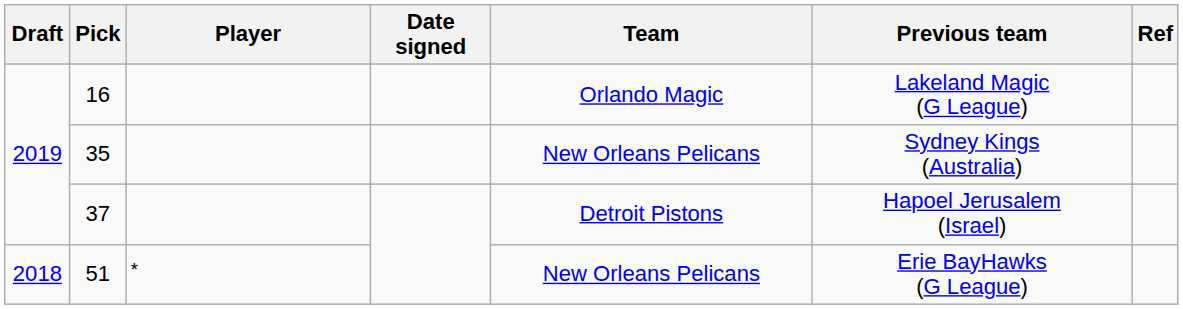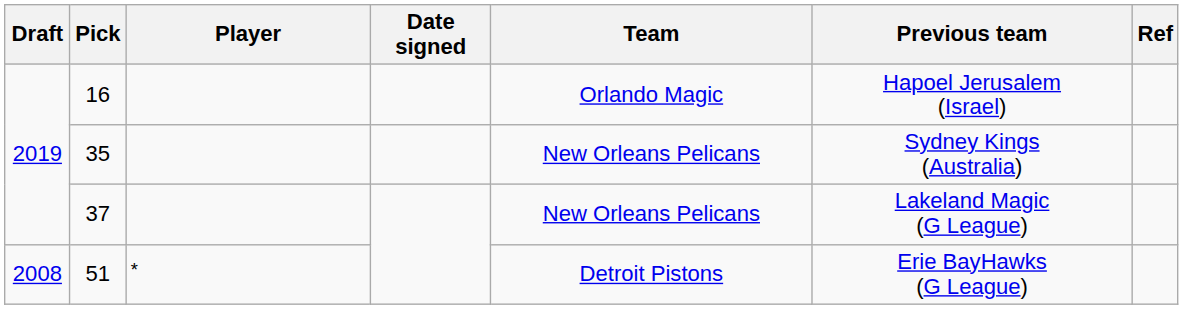16 | Previous team: Lakeland Magic (G League) -> Hapoel Jerusalem (Israel)
37 | Team: Detroit Pistons -> New Orleans Pelicans
37 | Previous team: Hapoel Jerusalem (Israel) -> Lakeland Magic (G League)
51 | Draft: 2018 -> 2008
51 | Team: New Orleans Pelicans -> Detroit Pistons
